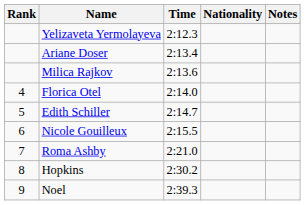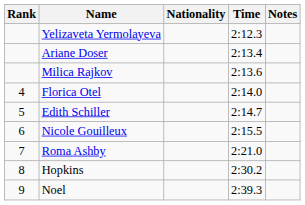columns swapped: Nationality <-> Time
